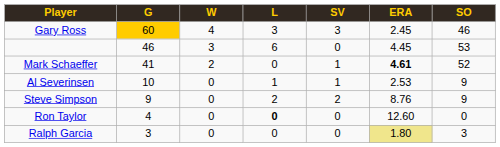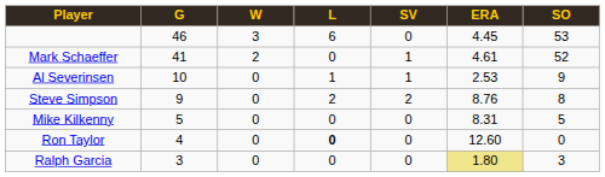- row: Gary Ross | 60 | 4 | 3 | 3 | 2.45 | 46
Mark Schaeffer | ERA: bold -> normal
Steve Simpson | SO: 9 -> 8
+ row: Mike Kilkenny | 5 | 0 | 0 | 0 | 8.31 | 5
